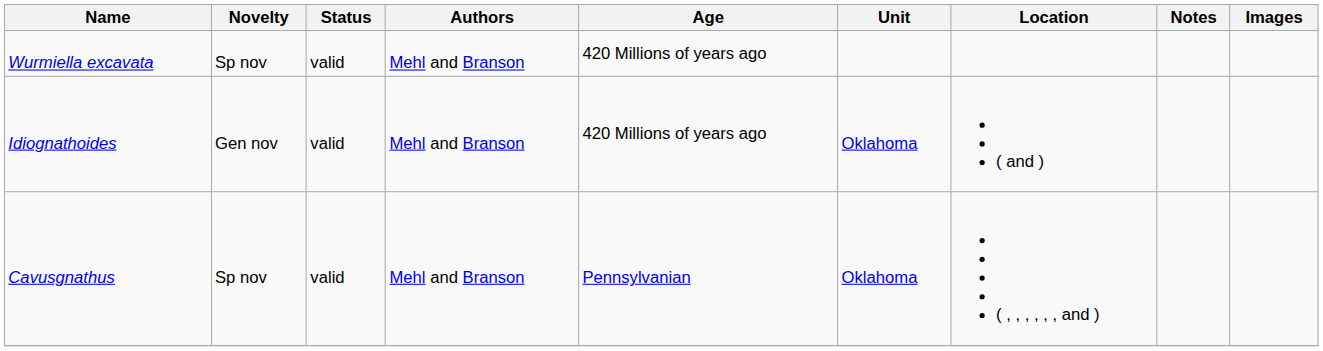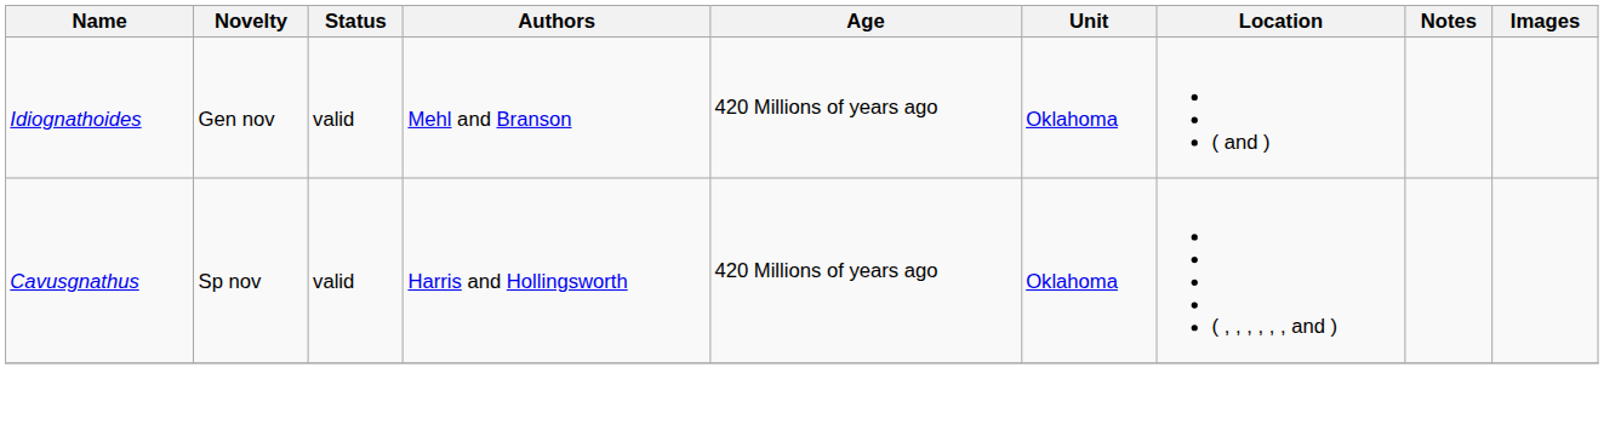- row: Wurmiella excavata | Sp nov | valid | Mehl and Branson | 420 Millions of years ago
Cavusgnathus | Authors: Mehl and Branson -> Harris and Hollingsworth
Cavusgnathus | Age: Pennsylvanian -> 420 Millions of years ago
